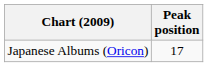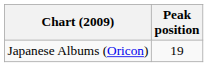Japanese Albums (Oricon) | Peak position: 17 -> 19
